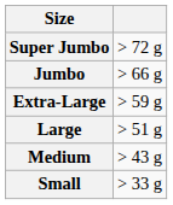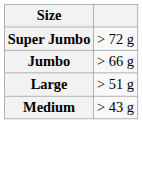- row: Extra-Large | > 59 g
- row: Small | > 33 g
